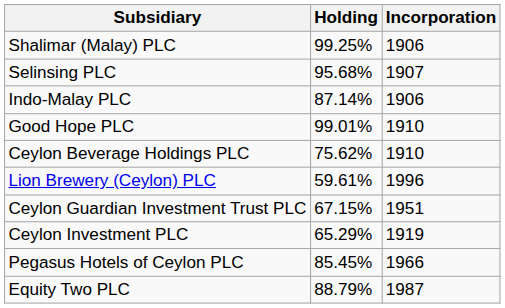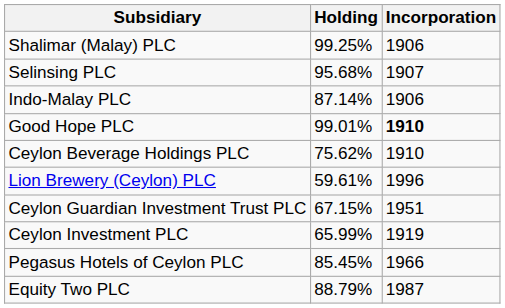Good Hope PLC | Incorporation: normal -> bold
Ceylon Investment PLC | Holding: 65.29% -> 65.99%
